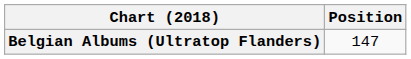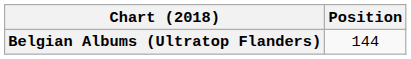Belgian Albums (Ultratop Flanders) | Position: 147 -> 144
